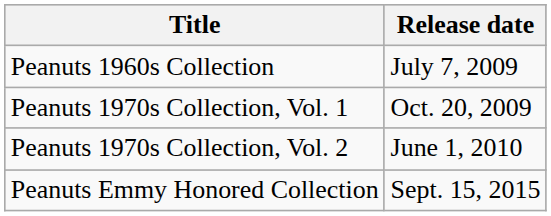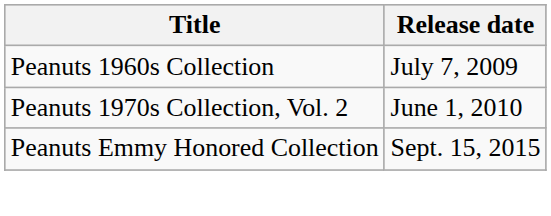- row: Peanuts 1970s Collection, Vol. 1 | Oct. 20, 2009
